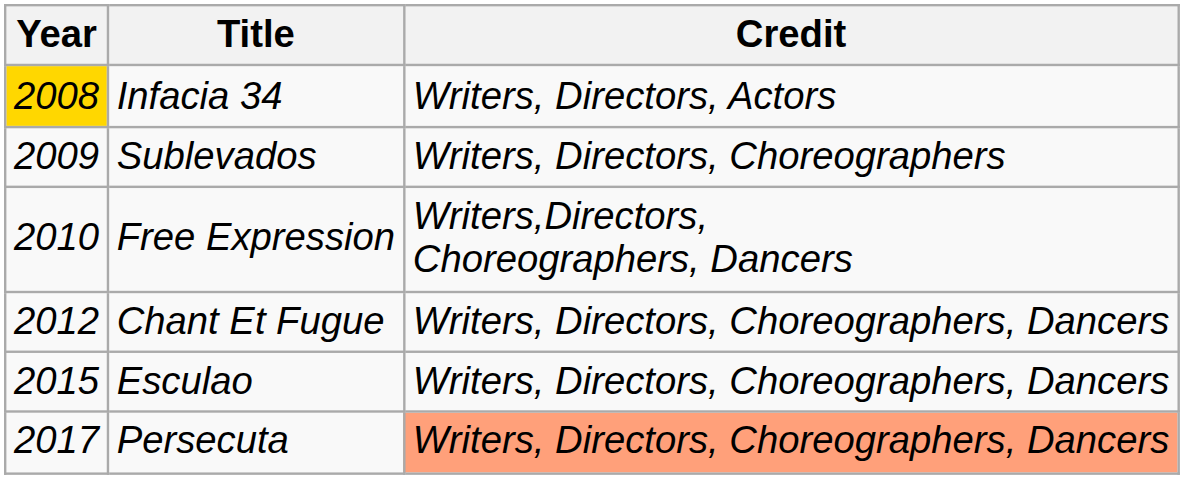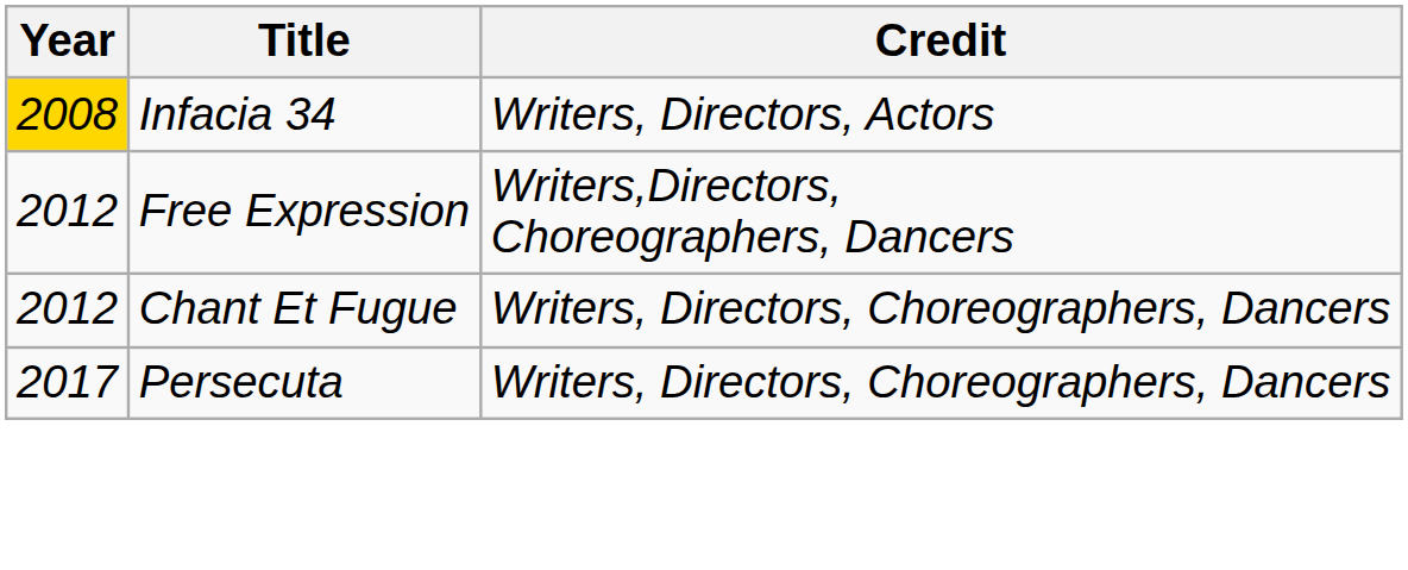- row: 2009 | Sublevados | Writers, Directors, Choreographers
Free Expression | Year: 2010 -> 2012
- row: 2015 | Esculao | Writers, Directors, Choreographers, Dancers
Persecuta | Credit: lightsalmon background -> no background
